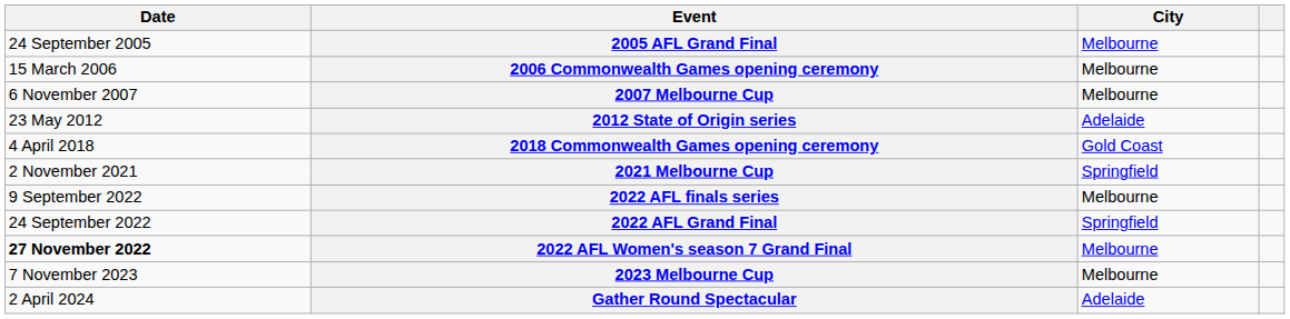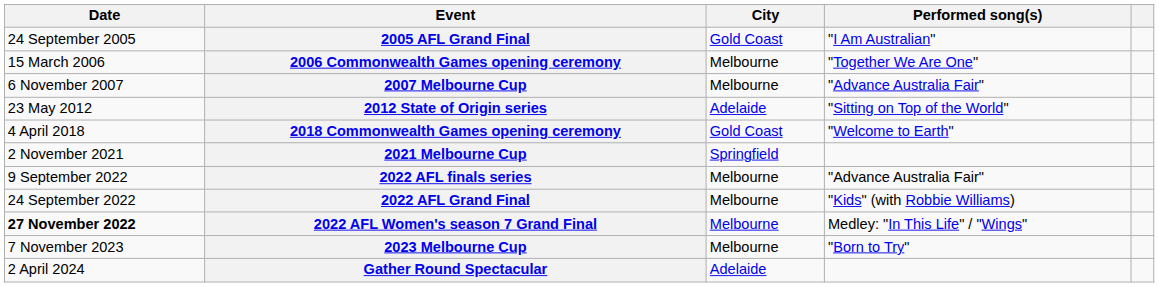+ column: Performed song(s) | "I Am Australian" | "Together We Are One" | "Advance Australia Fair" | "Sitting on Top of the World" | "Welcome to Earth" | "Advance Australia Fair" | "Kids" (with Robbie Williams) | Medley: "In This Life" / "Wings" | "Born to Try"
2005 AFL Grand Final | City: Melbourne -> Gold Coast
2022 AFL Grand Final | City: Springfield -> Melbourne
